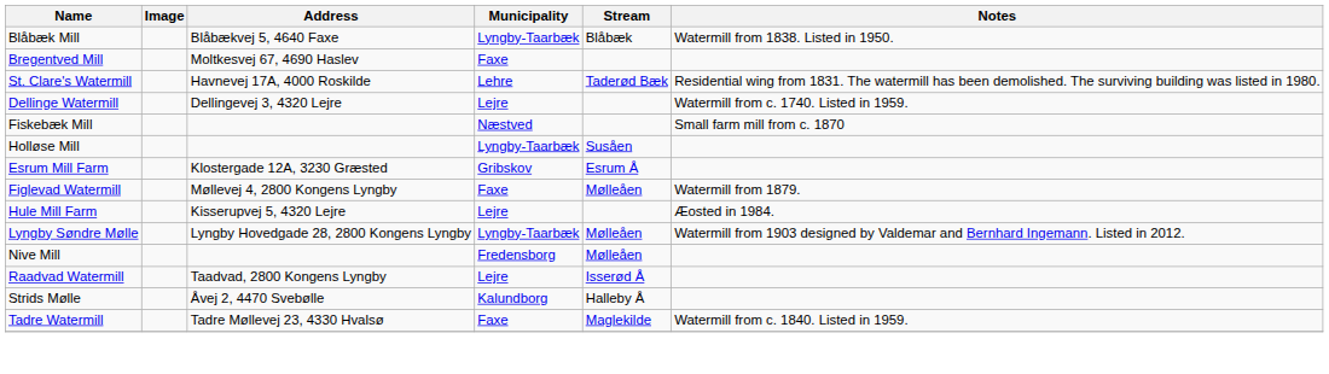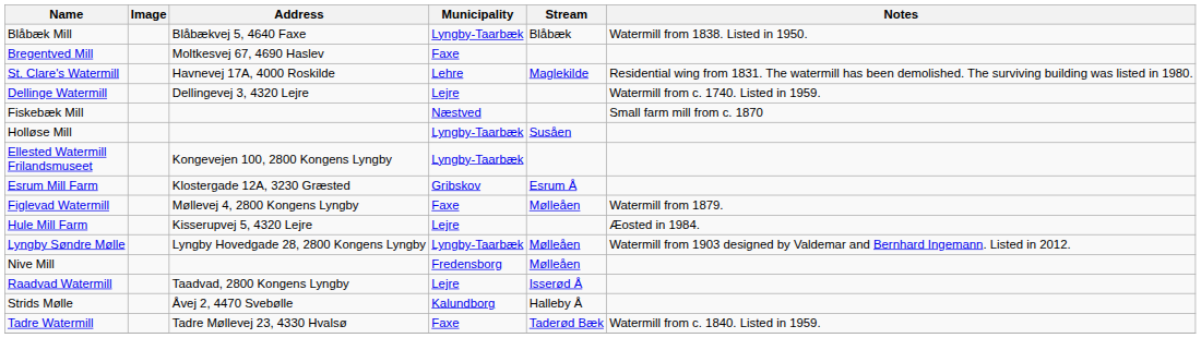St. Clare's Watermill | Stream: Taderød Bæk -> Maglekilde
+ row: Ellested Watermill Frilandsmuseet | Kongevejen 100, 2800 Kongens Lyngby | Lyngby-Taarbæk
Tadre Watermill | Stream: Maglekilde -> Taderød Bæk
